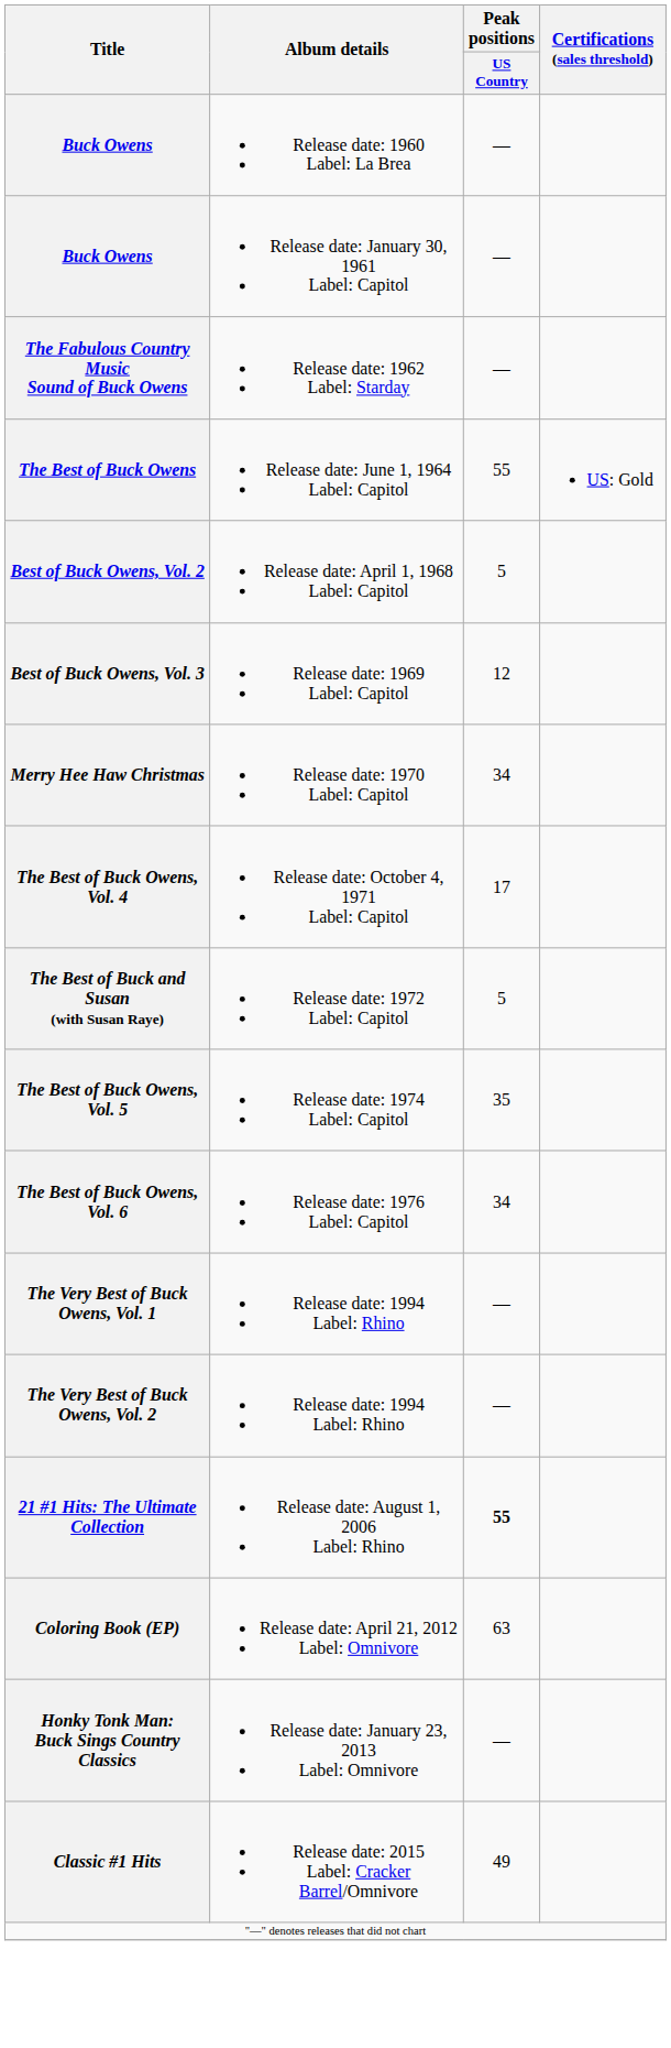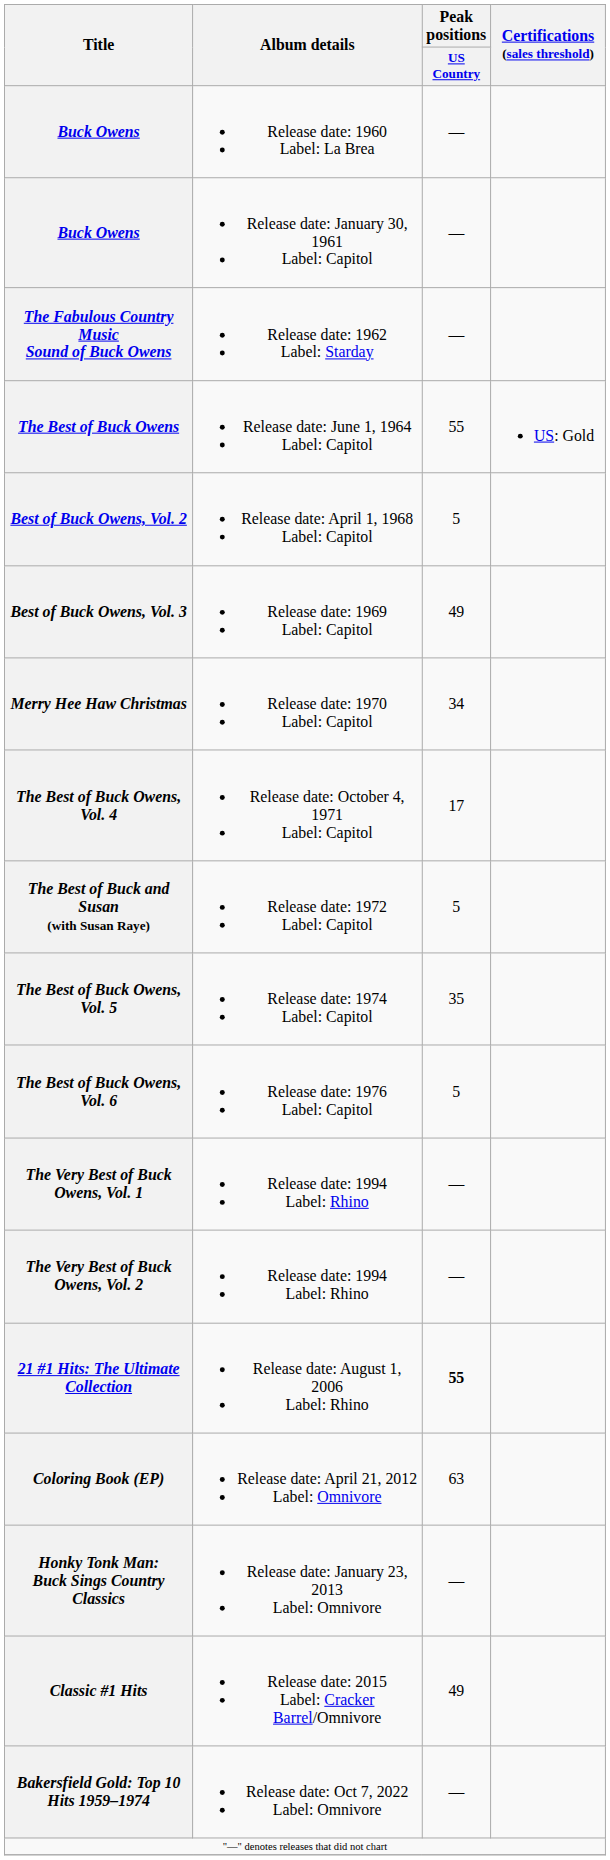Best of Buck Owens, Vol. 3 | Peak positions / US Country: 12 -> 49
The Best of Buck Owens, Vol. 6 | Peak positions / US Country: 34 -> 5
+ row: Bakersfield Gold: Top 10 Hits 1959–1974 | Release date: Oct 7, 2022 Label: Omnivore | —
